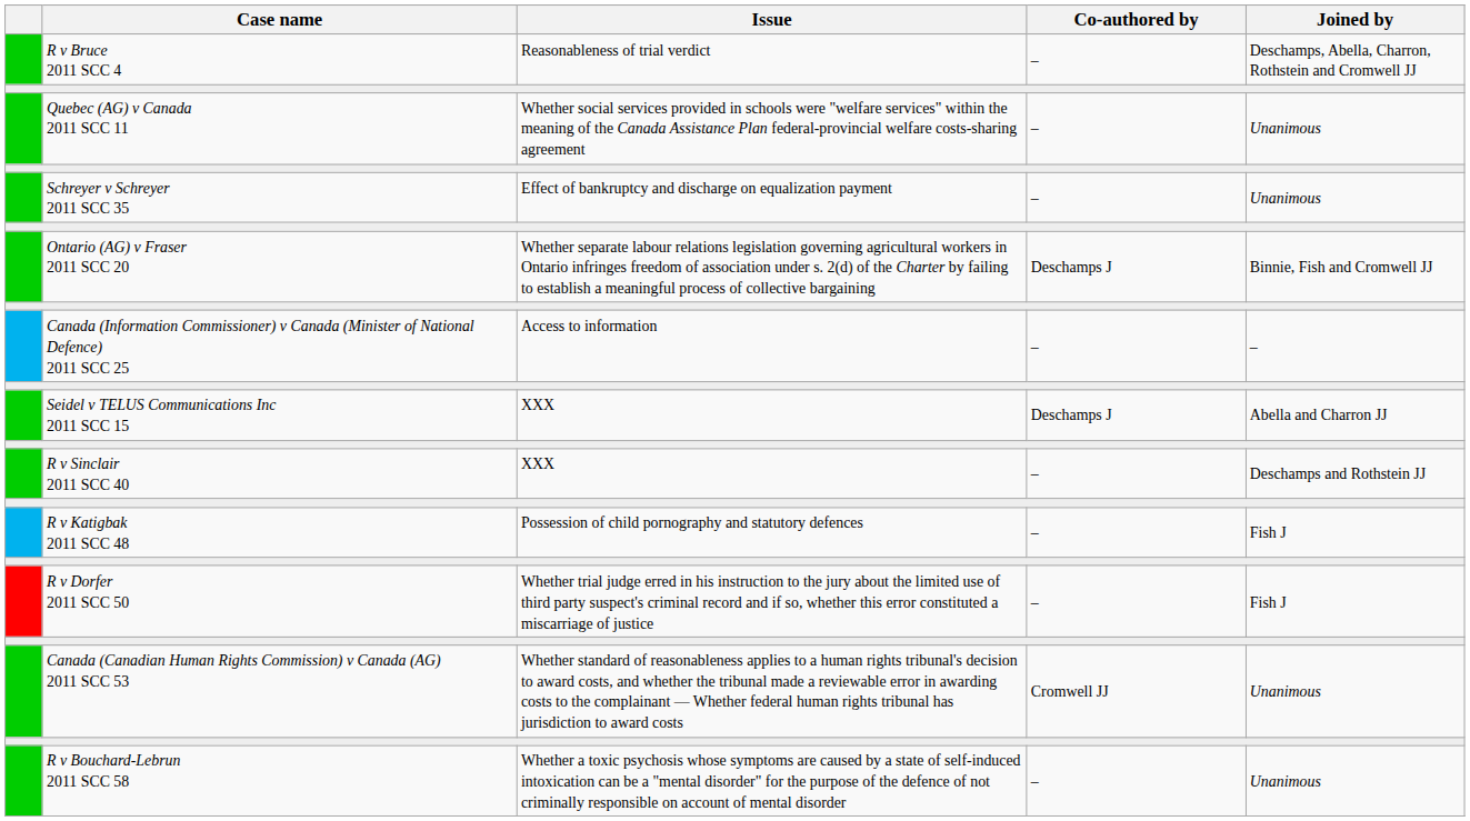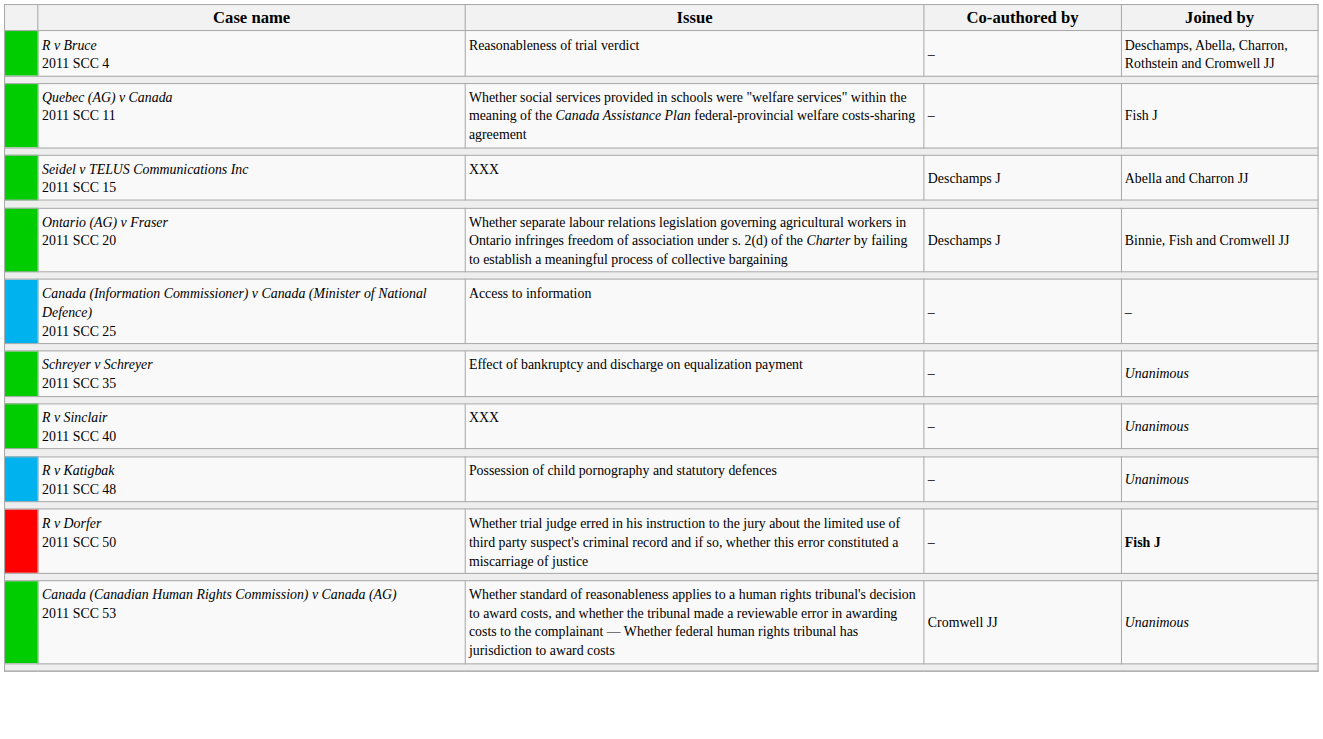Quebec (AG) v Canada 2011 SCC 11 | Joined by: Unanimous -> Fish J
rows swapped: Seidel v TELUS Communications Inc 2011 SCC 15 <-> Schreyer v Schreyer 2011 SCC 35
R v Sinclair 2011 SCC 40 | Joined by: Deschamps and Rothstein JJ -> Unanimous
R v Katigbak 2011 SCC 48 | Joined by: Fish J -> Unanimous
R v Dorfer 2011 SCC 50 | Joined by: normal -> bold
- row: R v Bouchard-Lebrun 2011 SCC 58 | Whether a toxic psychosis whose symptoms are caused by a state of self-induced intoxication can be a "mental disorder" for the purpose of the defence of not criminally responsible on account of mental disorder | – | Unanimous
